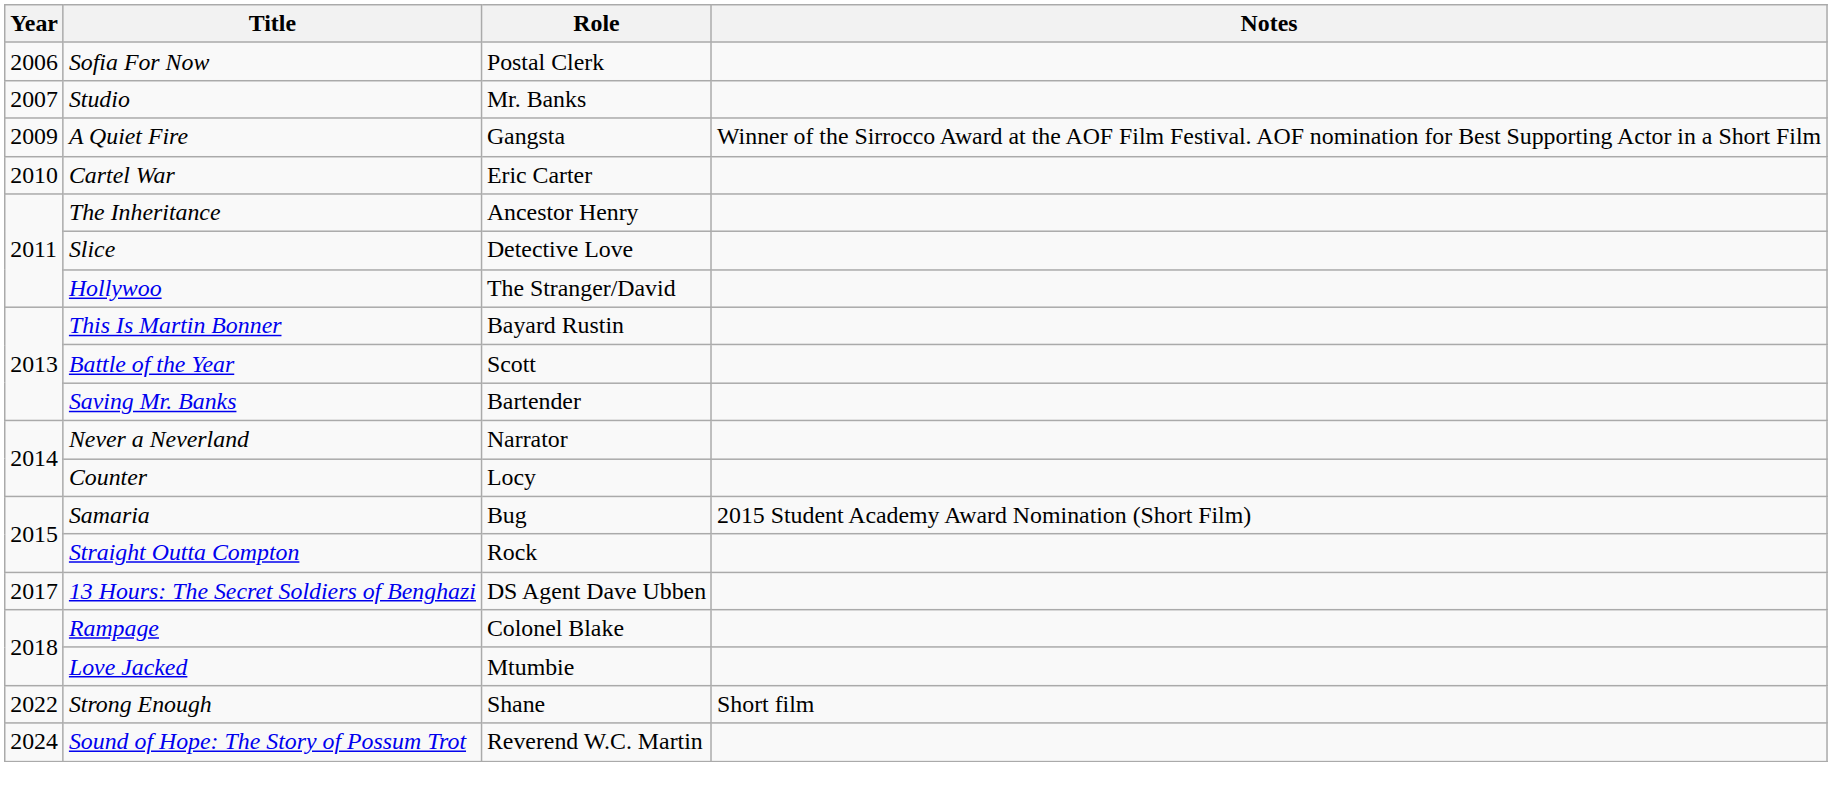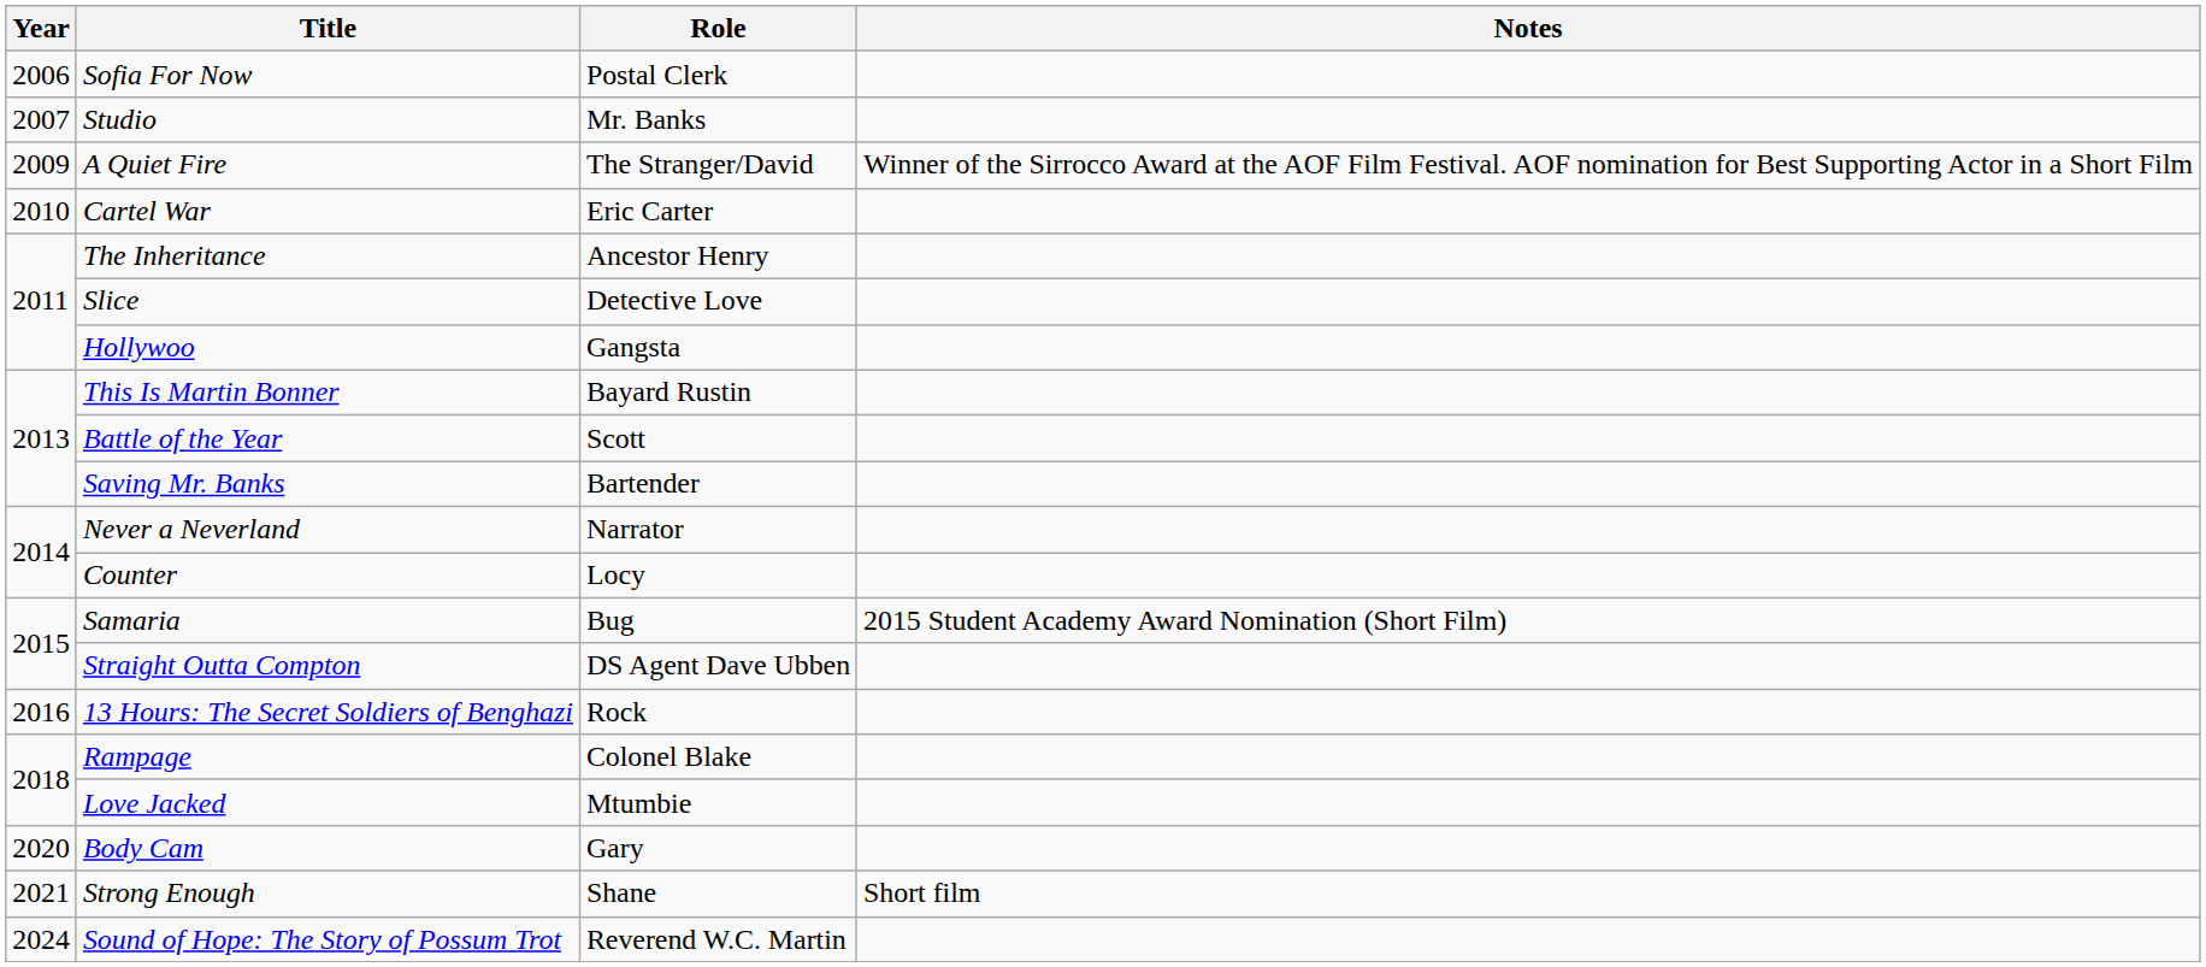A Quiet Fire | Role: Gangsta -> The Stranger/David
Hollywoo | Role: The Stranger/David -> Gangsta
Straight Outta Compton | Role: Rock -> DS Agent Dave Ubben
13 Hours: The Secret Soldiers of Benghazi | Year: 2017 -> 2016
13 Hours: The Secret Soldiers of Benghazi | Role: DS Agent Dave Ubben -> Rock
+ row: 2020 | Body Cam | Gary
Strong Enough | Year: 2022 -> 2021
